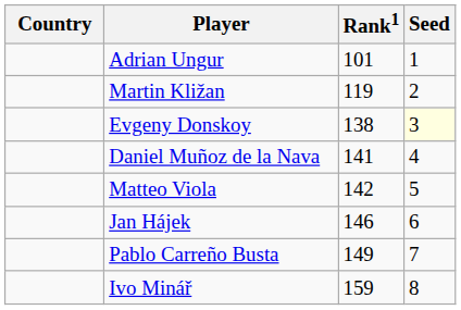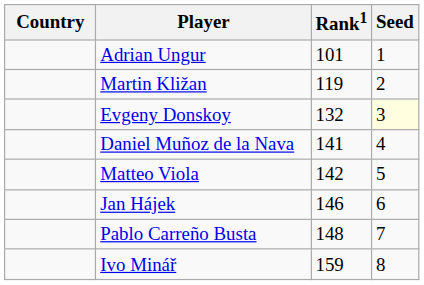Evgeny Donskoy | Rank1: 138 -> 132
Pablo Carreño Busta | Rank1: 149 -> 148
